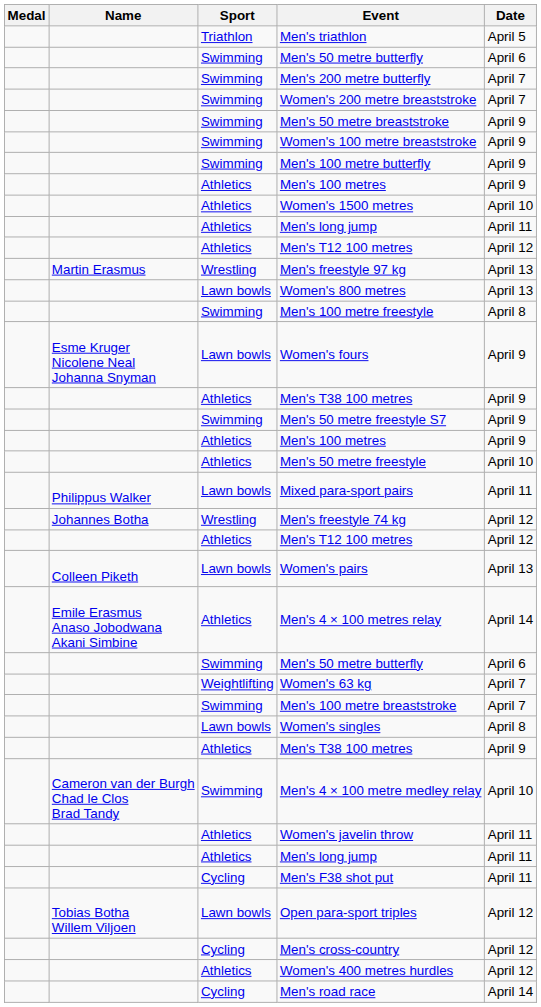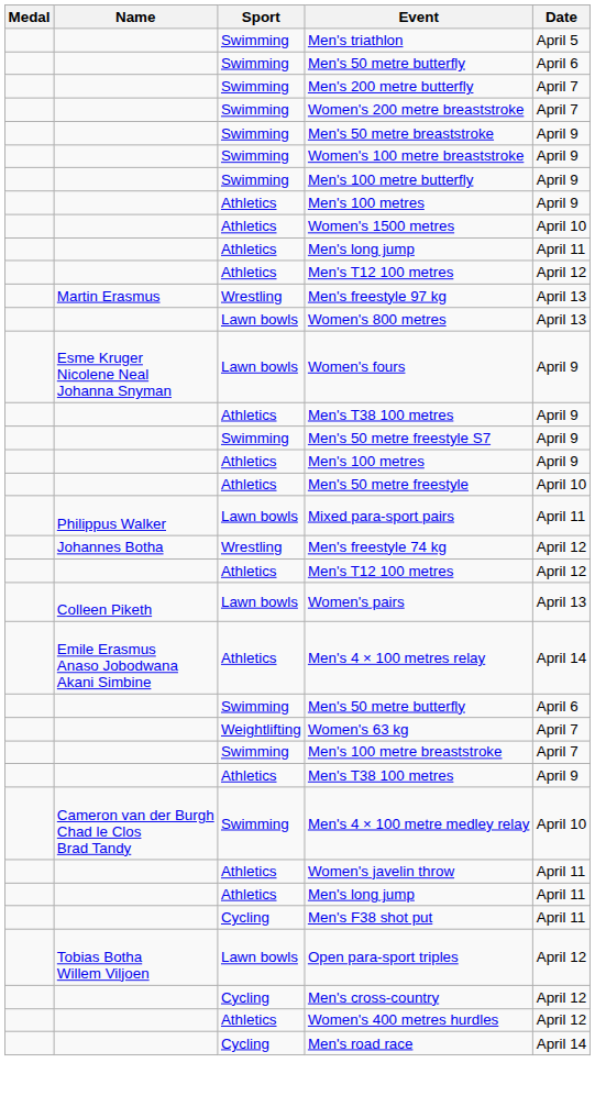Men's triathlon | Sport: Triathlon -> Swimming
- row: Swimming | Men's 100 metre freestyle | April 8
- row: Lawn bowls | Women's singles | April 8
